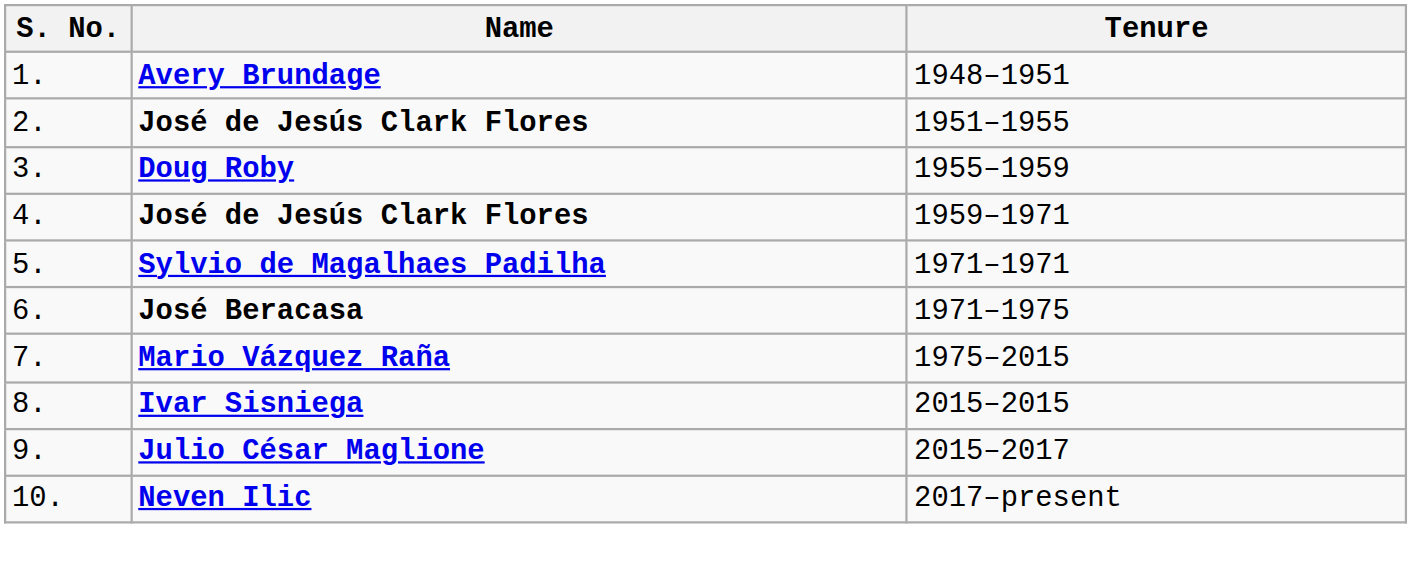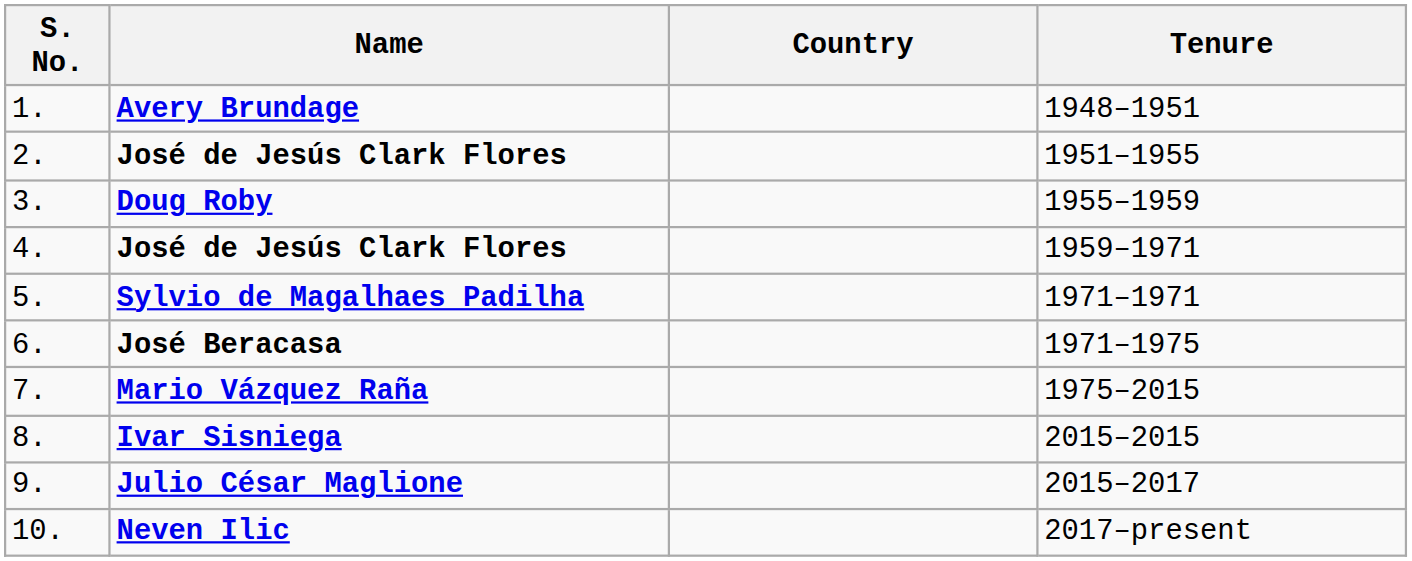+ column: Country
